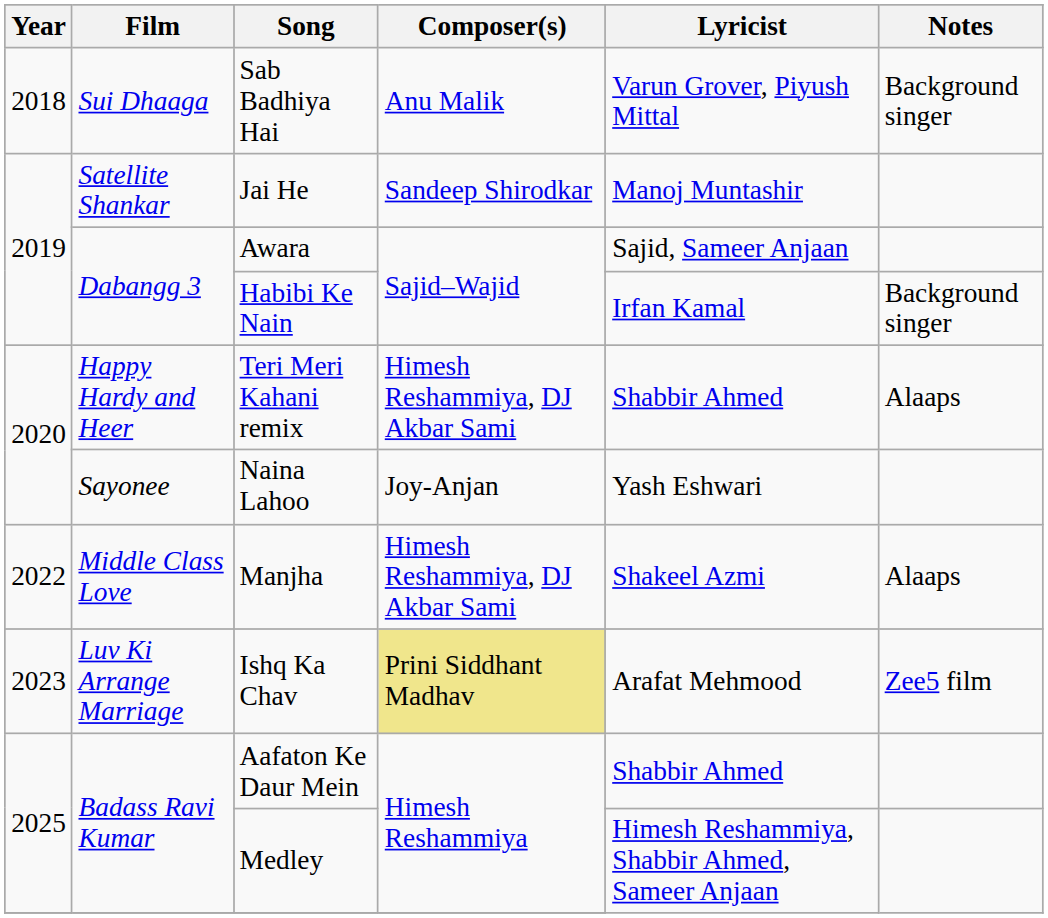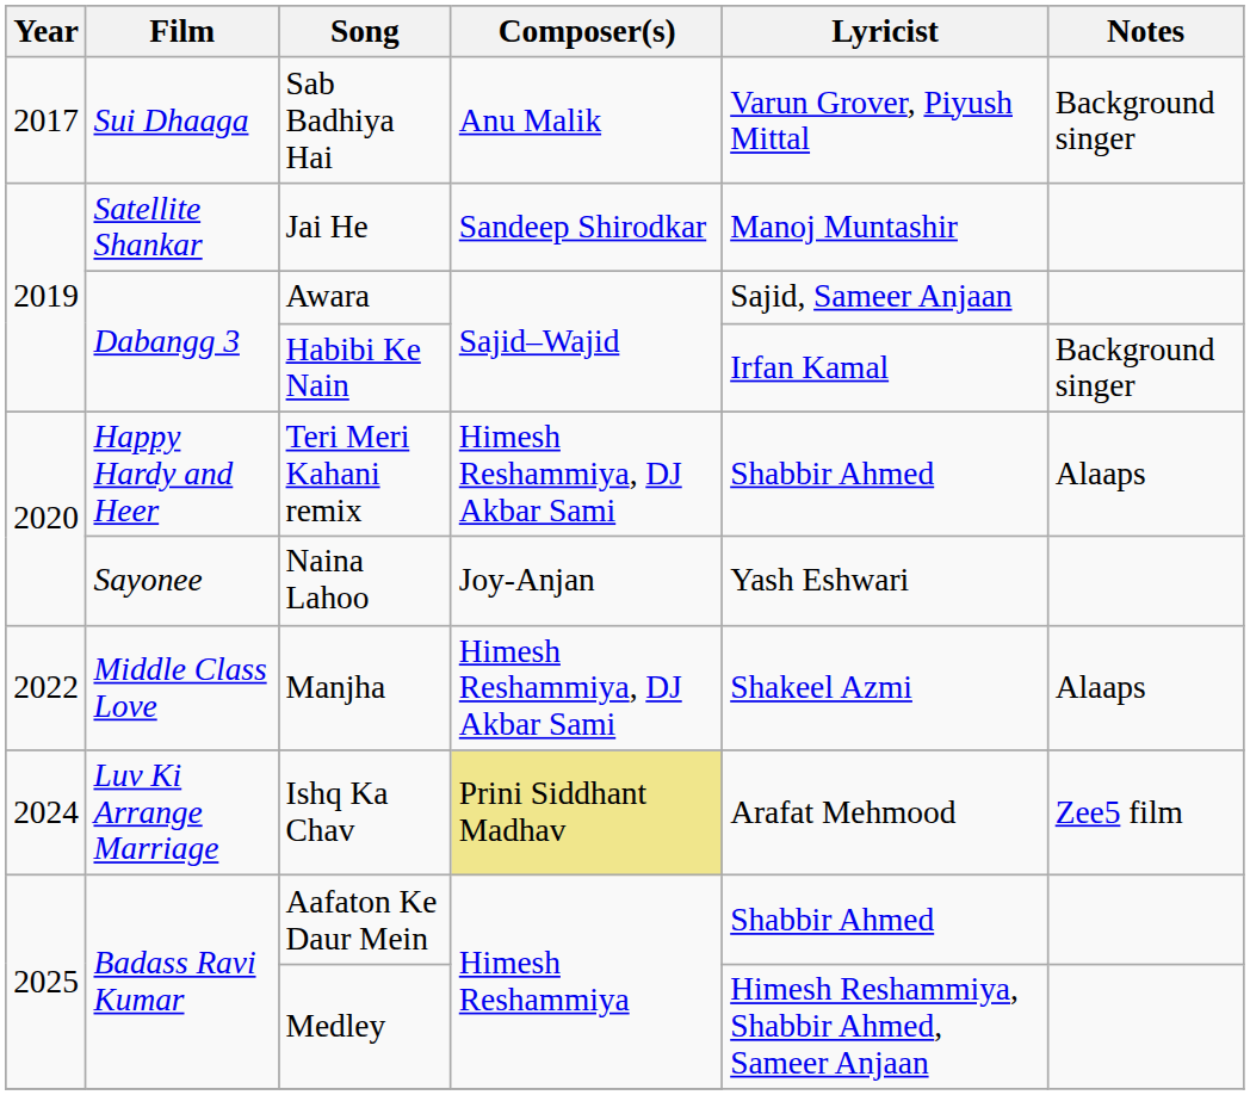Sab Badhiya Hai | Year: 2018 -> 2017
Ishq Ka Chav | Year: 2023 -> 2024
